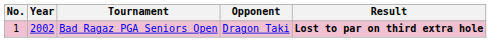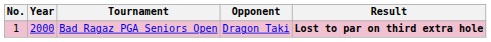Bad Ragaz PGA Seniors Open | Year: 2002 -> 2000
